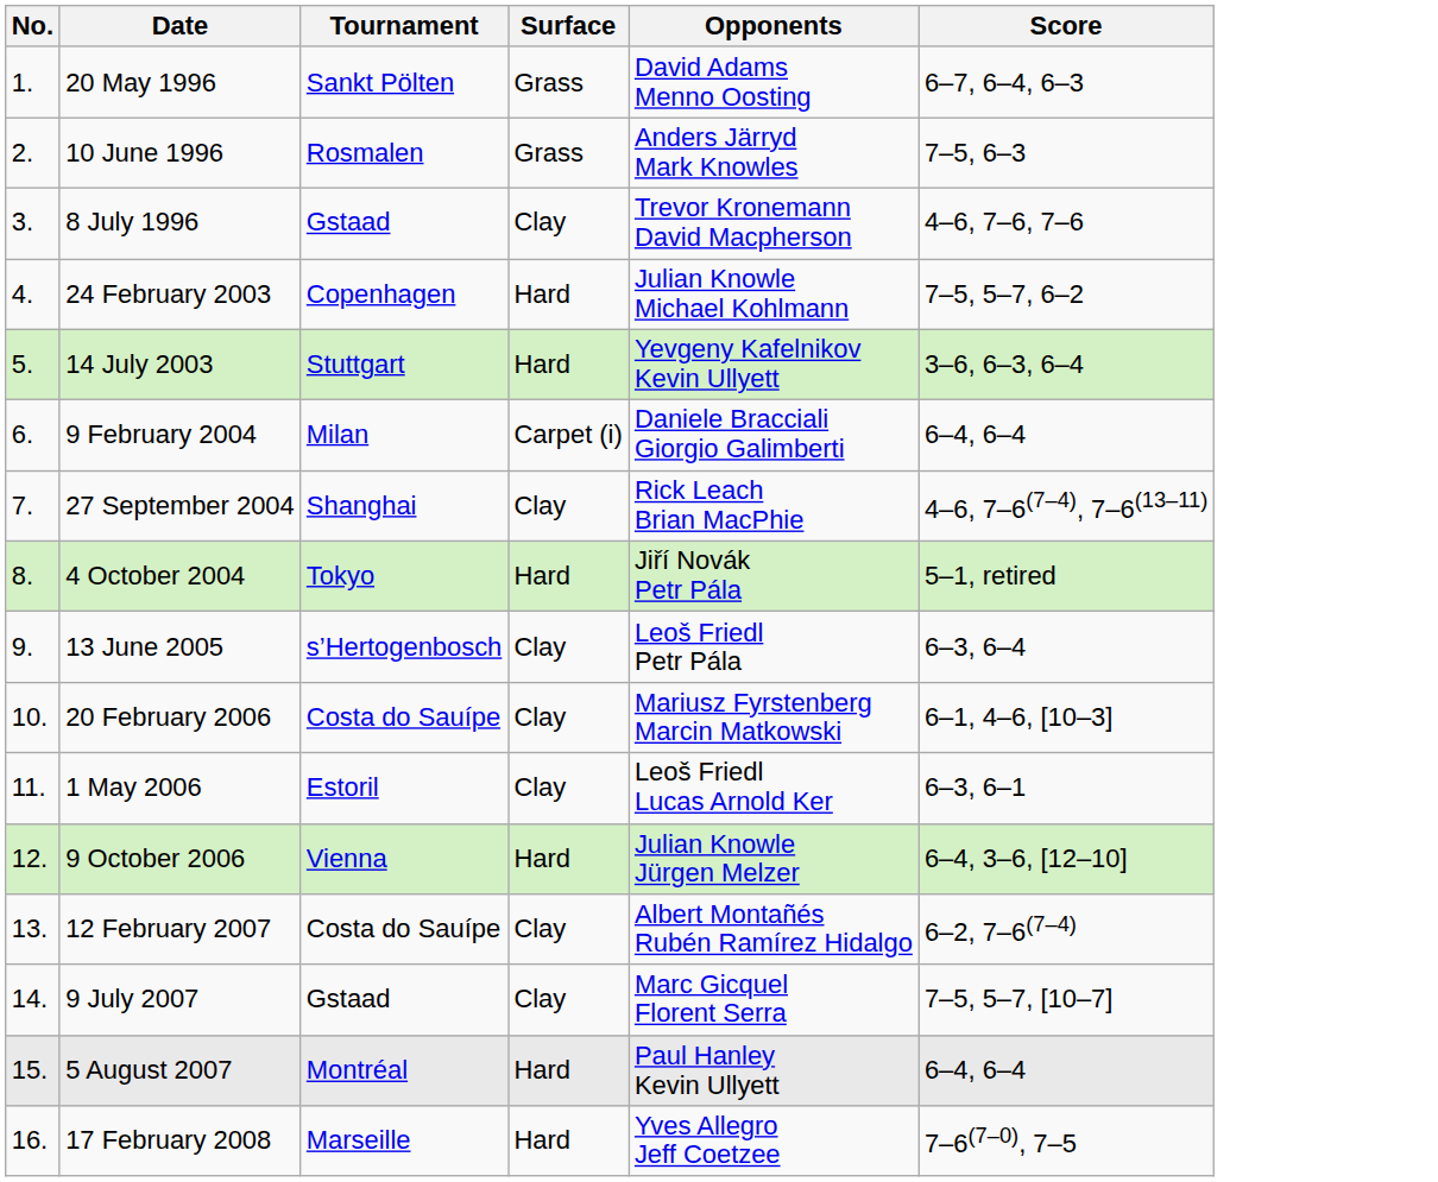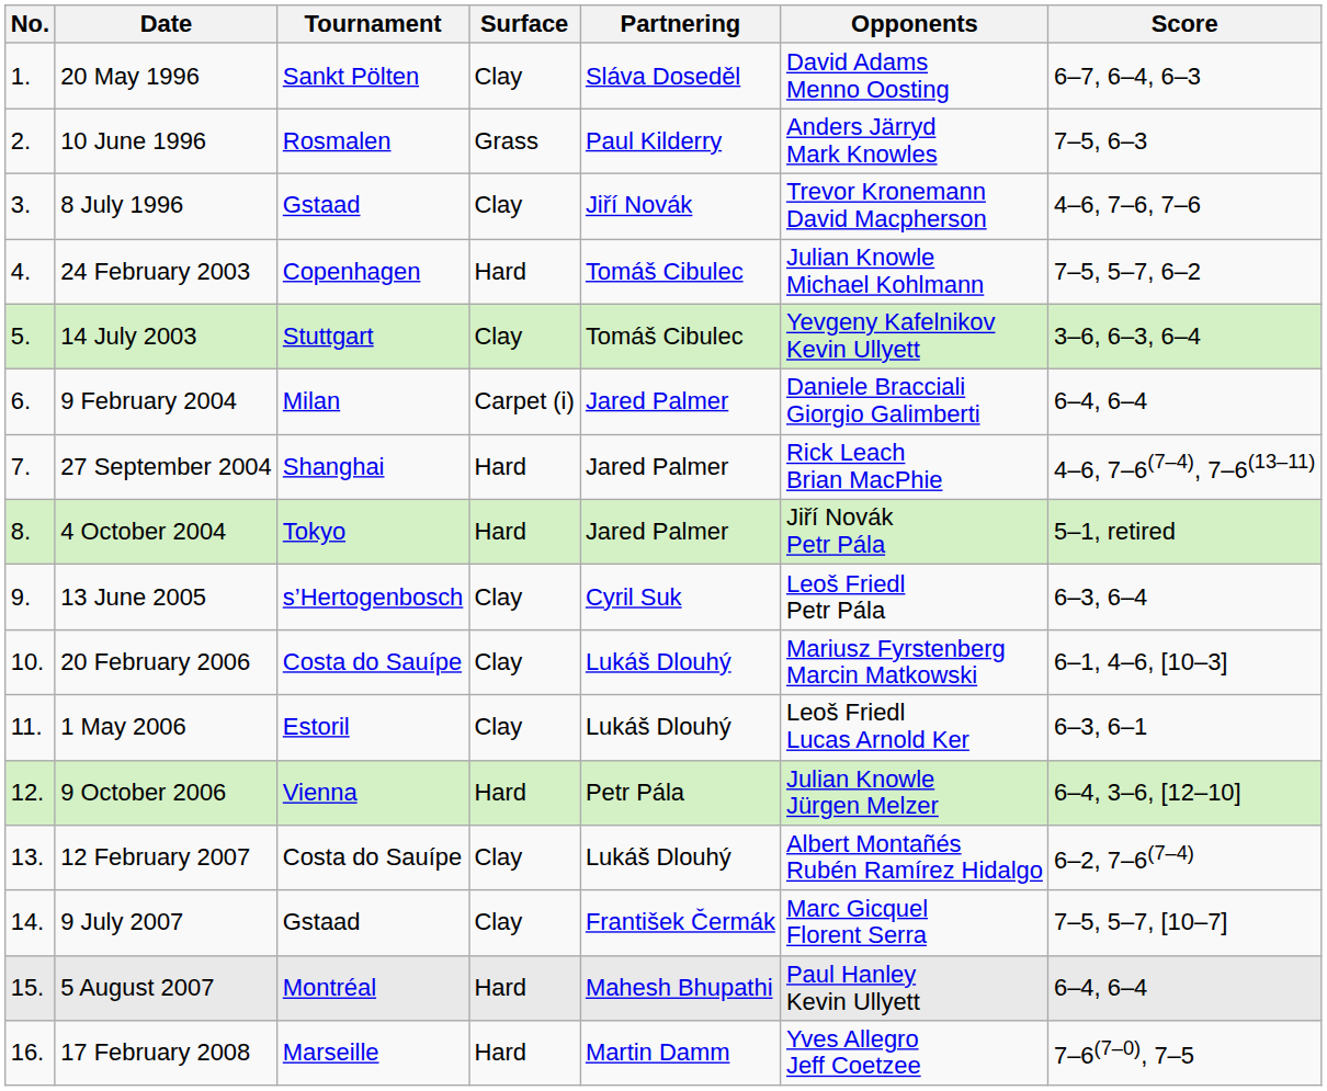+ column: Partnering | Sláva Doseděl | Paul Kilderry | Jiří Novák | Tomáš Cibulec | Tomáš Cibulec | Jared Palmer | Jared Palmer | Jared Palmer | Cyril Suk | Lukáš Dlouhý | Lukáš Dlouhý | Petr Pála | Lukáš Dlouhý | František Čermák | Mahesh Bhupathi | Martin Damm
20 May 1996 | Surface: Grass -> Clay
14 July 2003 | Surface: Hard -> Clay
27 September 2004 | Surface: Clay -> Hard
